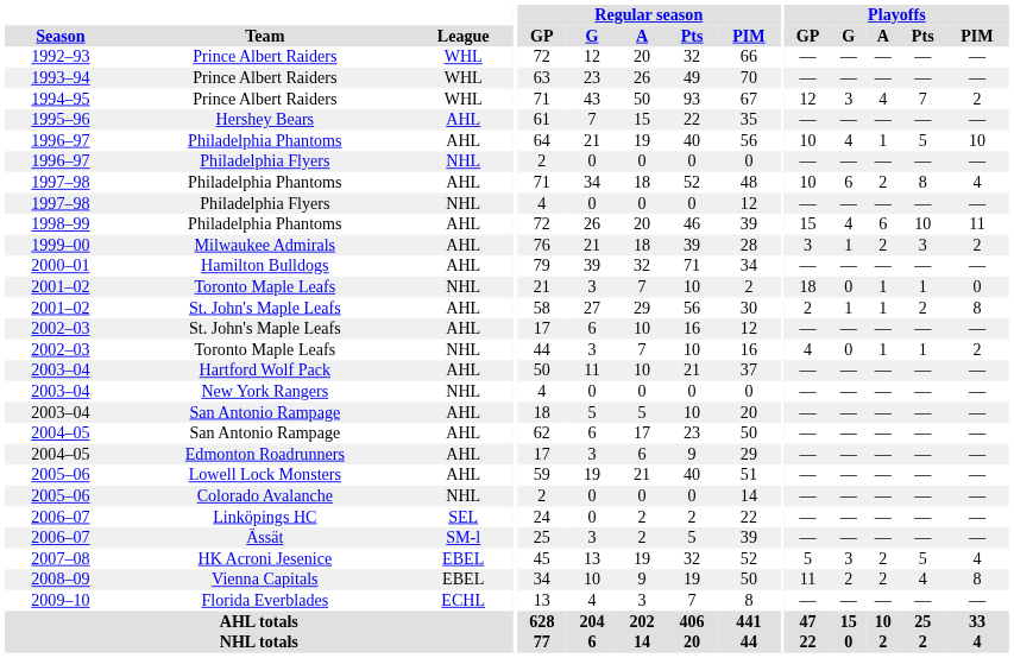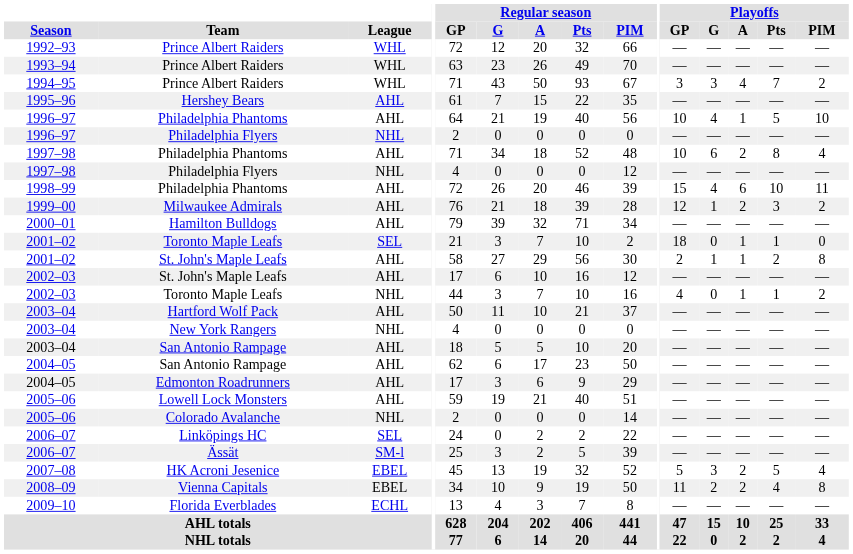1994–95 / Prince Albert Raiders | Playoffs / GP: 12 -> 3
Milwaukee Admirals | Playoffs / GP: 3 -> 12
2001–02 / Toronto Maple Leafs | League: NHL -> SEL
